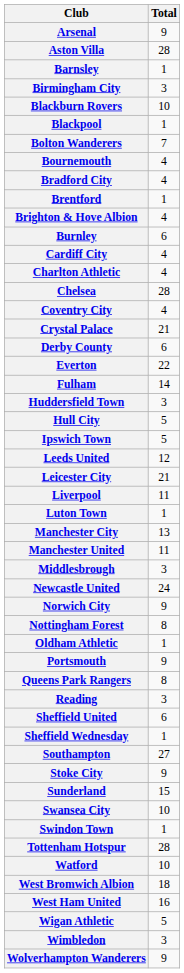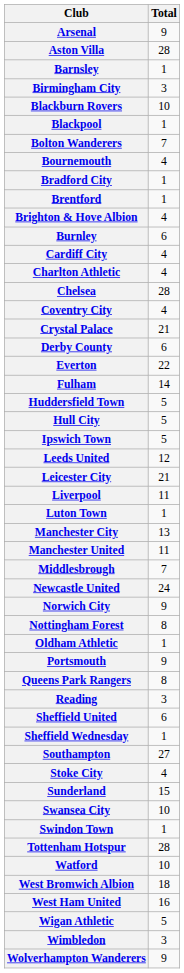Bradford City | Total: 4 -> 1
Huddersfield Town | Total: 3 -> 5
Middlesbrough | Total: 3 -> 7
Stoke City | Total: 9 -> 4
